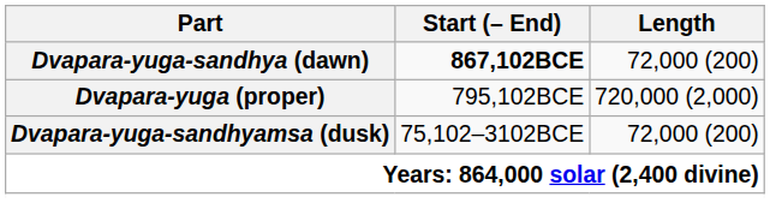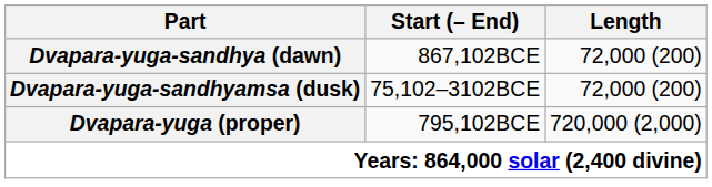Dvapara-yuga-sandhya (dawn) | Start (– End): bold -> normal
rows swapped: Dvapara-yuga (proper) <-> Dvapara-yuga-sandhyamsa (dusk)
